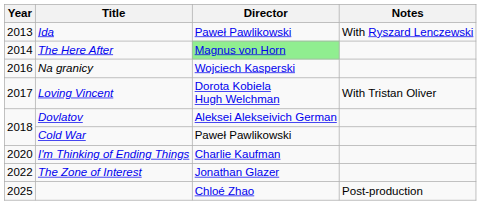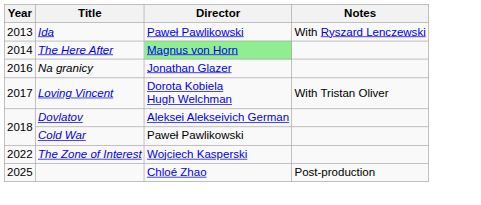Na granicy | Director: Wojciech Kasperski -> Jonathan Glazer
- row: 2020 | I'm Thinking of Ending Things | Charlie Kaufman
The Zone of Interest | Director: Jonathan Glazer -> Wojciech Kasperski
